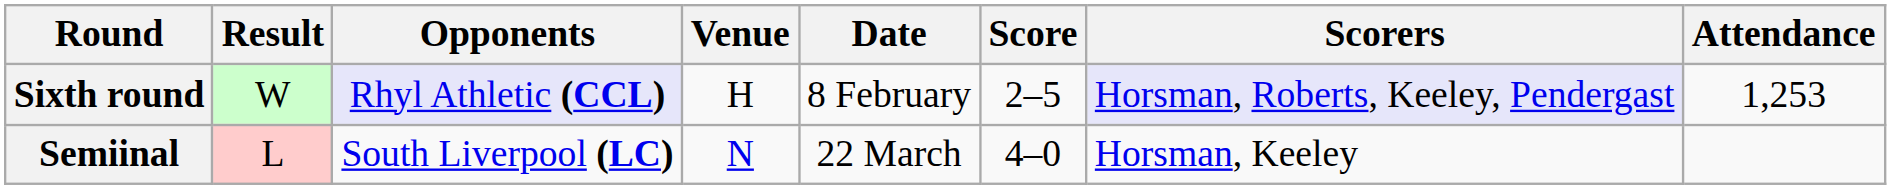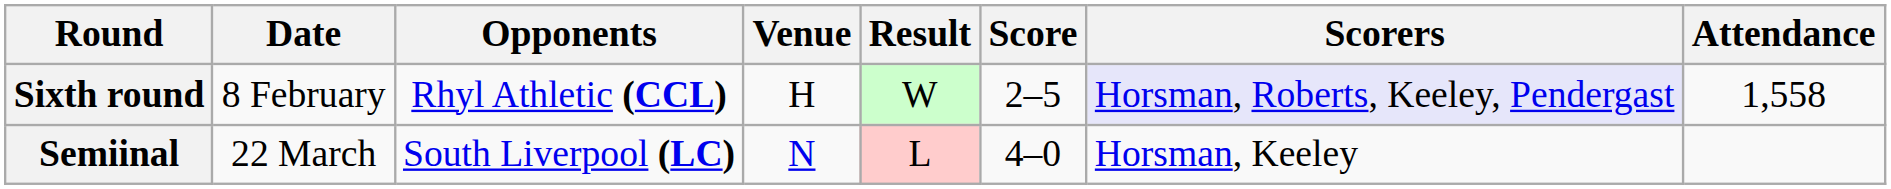columns swapped: Date <-> Result
Sixth round | Opponents: lavender background -> no background
Sixth round | Attendance: 1,253 -> 1,558
